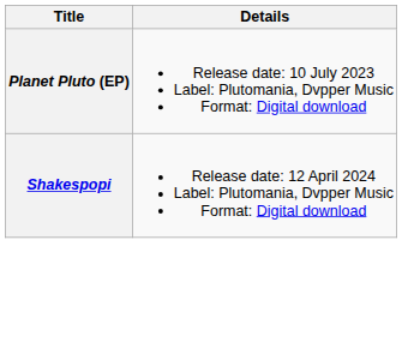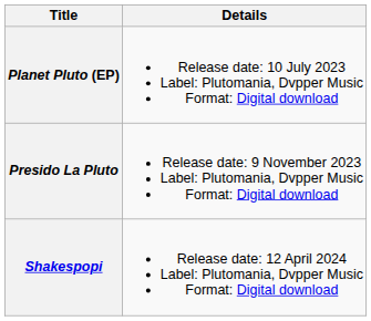+ row: Presido La Pluto | Release date: 9 November 2023 Label: Plutomania, Dvpper Music Format: Digital download
